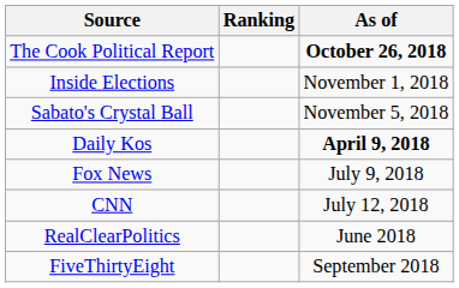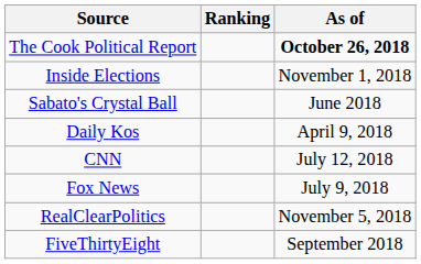Sabato's Crystal Ball | As of: November 5, 2018 -> June 2018
Daily Kos | As of: bold -> normal
rows swapped: Fox News <-> CNN
RealClearPolitics | As of: June 2018 -> November 5, 2018
